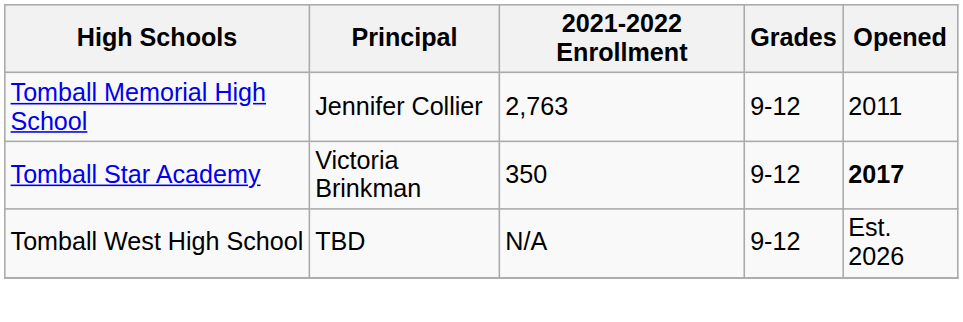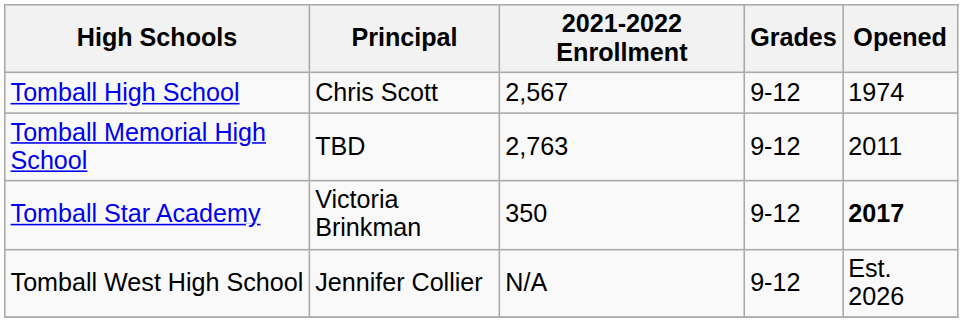+ row: Tomball High School | Chris Scott | 2,567 | 9-12 | 1974
Tomball Memorial High School | Principal: Jennifer Collier -> TBD
Tomball West High School | Principal: TBD -> Jennifer Collier
